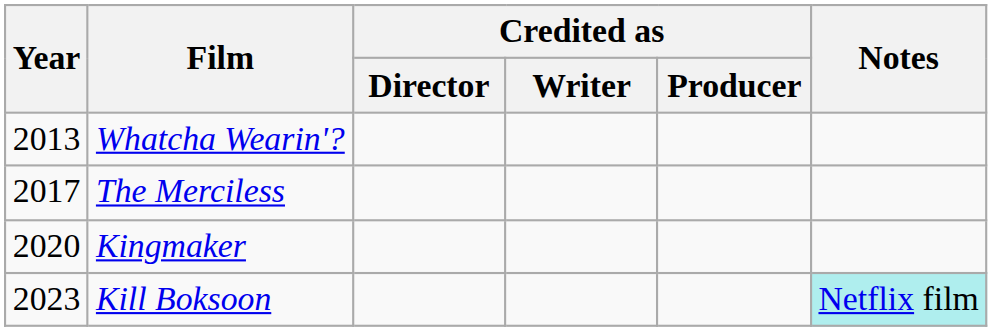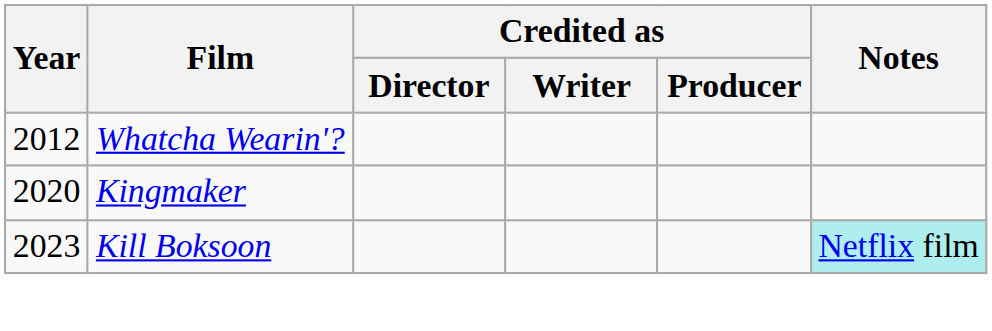Whatcha Wearin'? | Year: 2013 -> 2012
- row: 2017 | The Merciless
